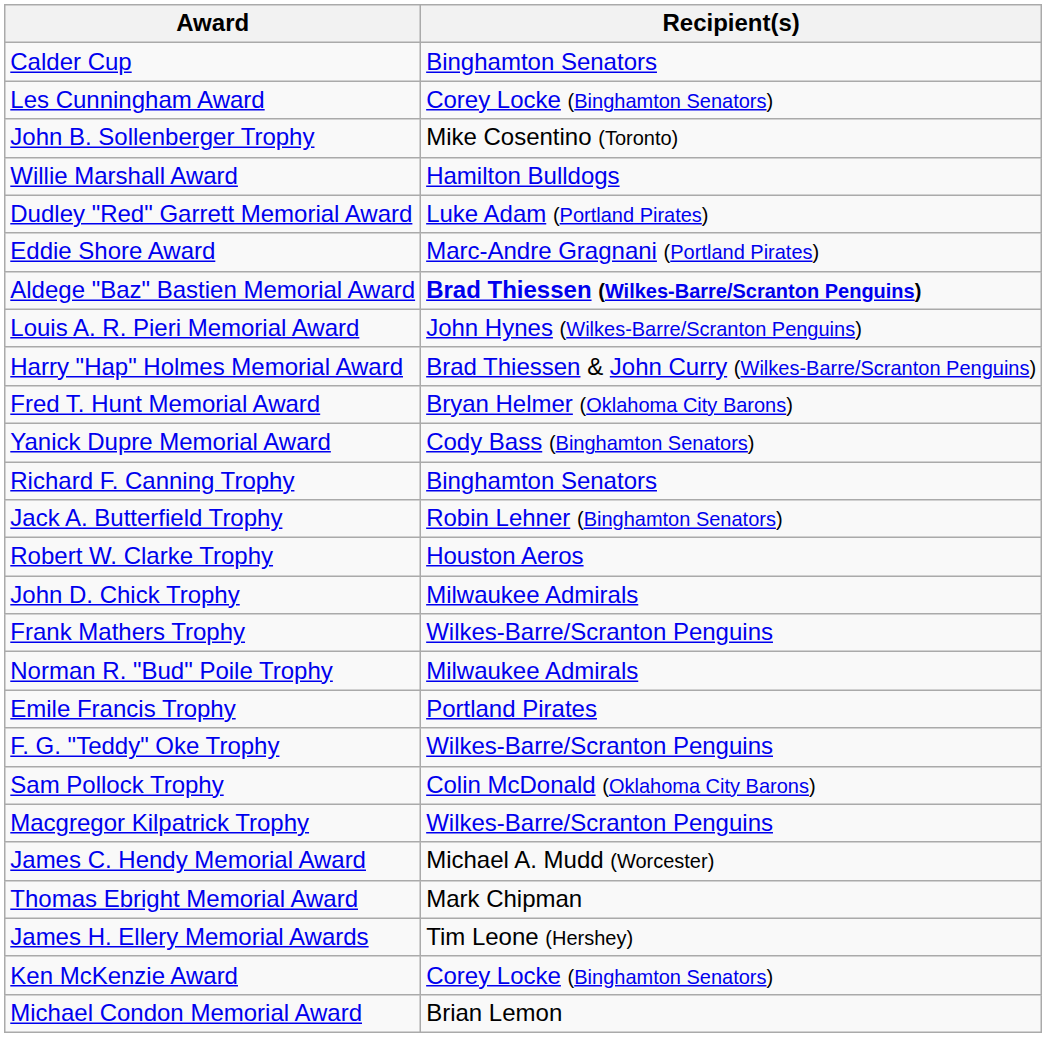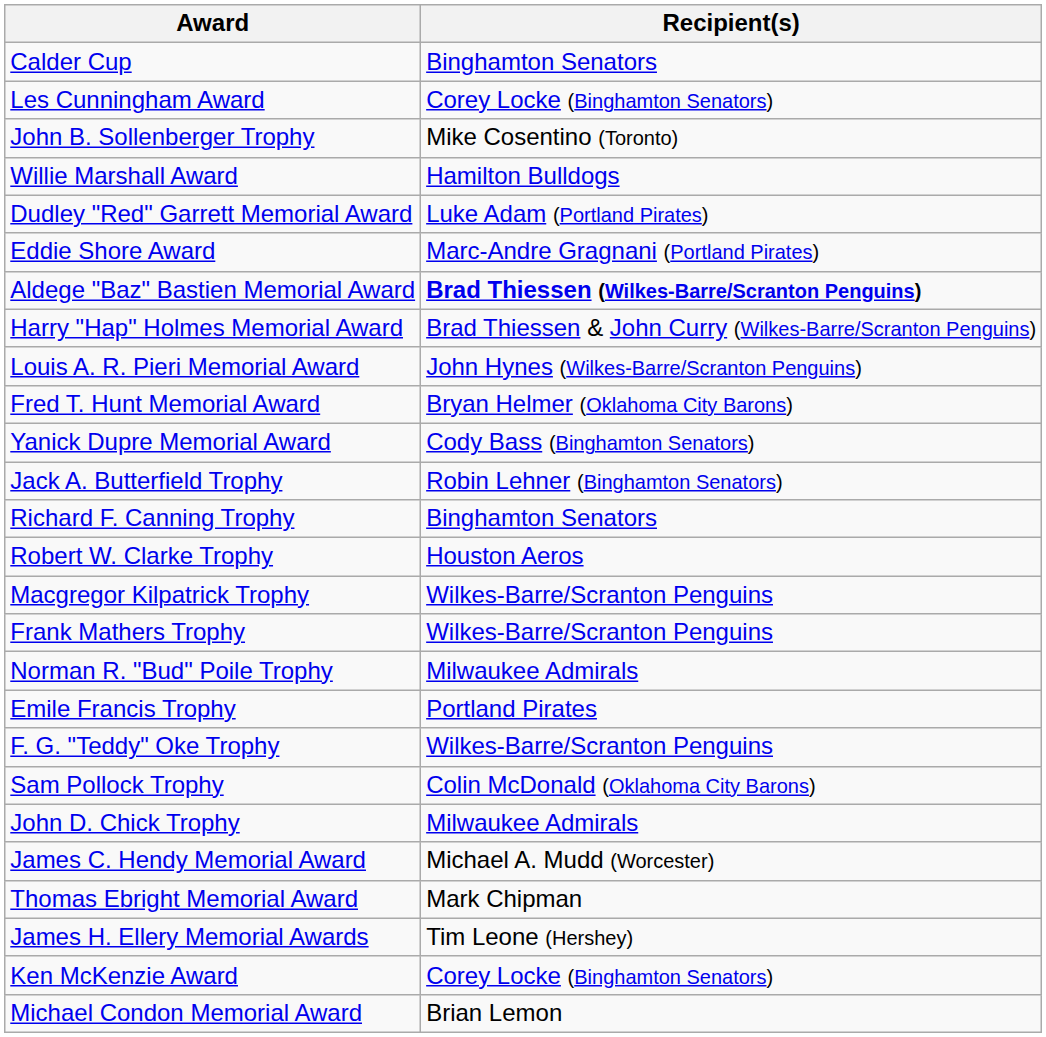rows swapped: Harry "Hap" Holmes Memorial Award <-> Louis A. R. Pieri Memorial Award
rows swapped: Jack A. Butterfield Trophy <-> Richard F. Canning Trophy
rows swapped: Macgregor Kilpatrick Trophy <-> John D. Chick Trophy
